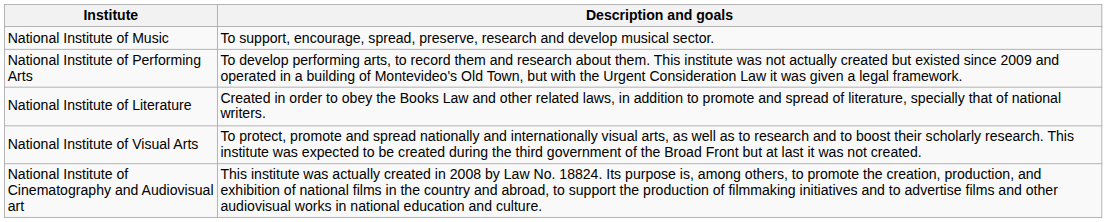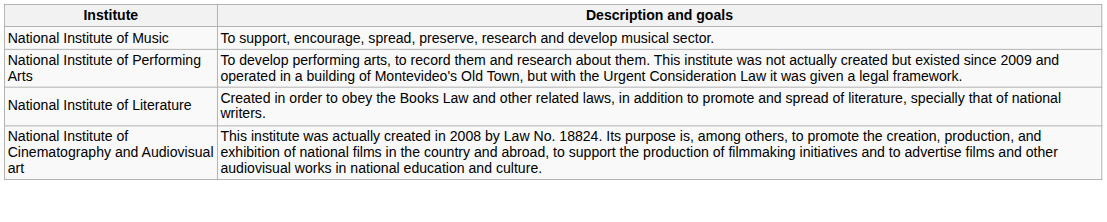- row: National Institute of Visual Arts | To protect, promote and spread nationally and internationally visual arts, as well as to research and to boost their scholarly research. This institute was expected to be created during the third government of the Broad Front but at last it was not created.
